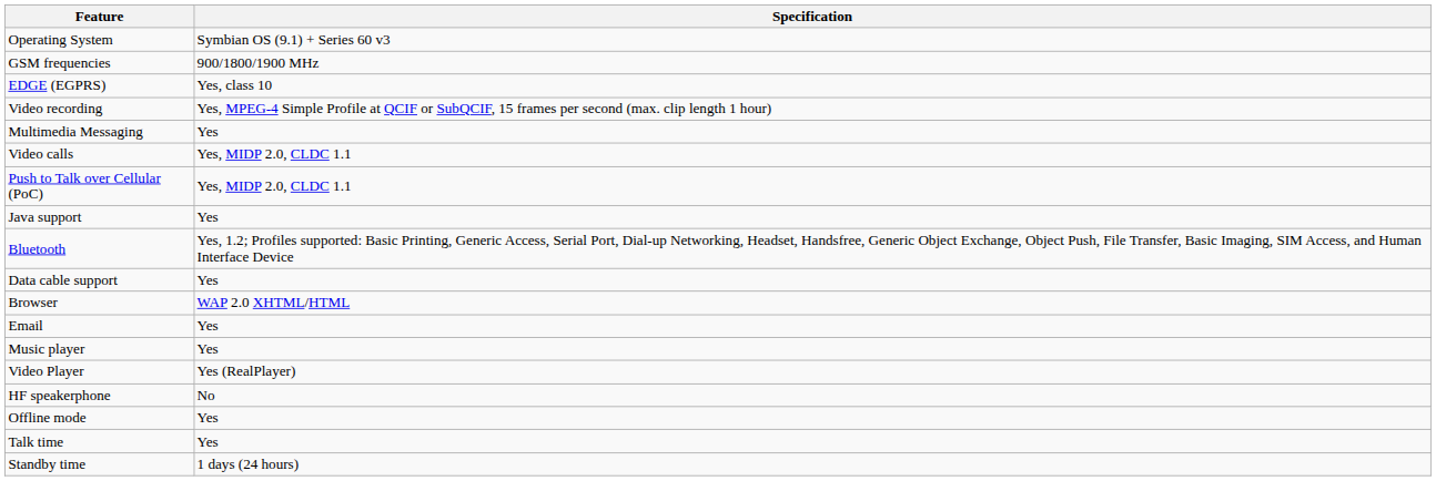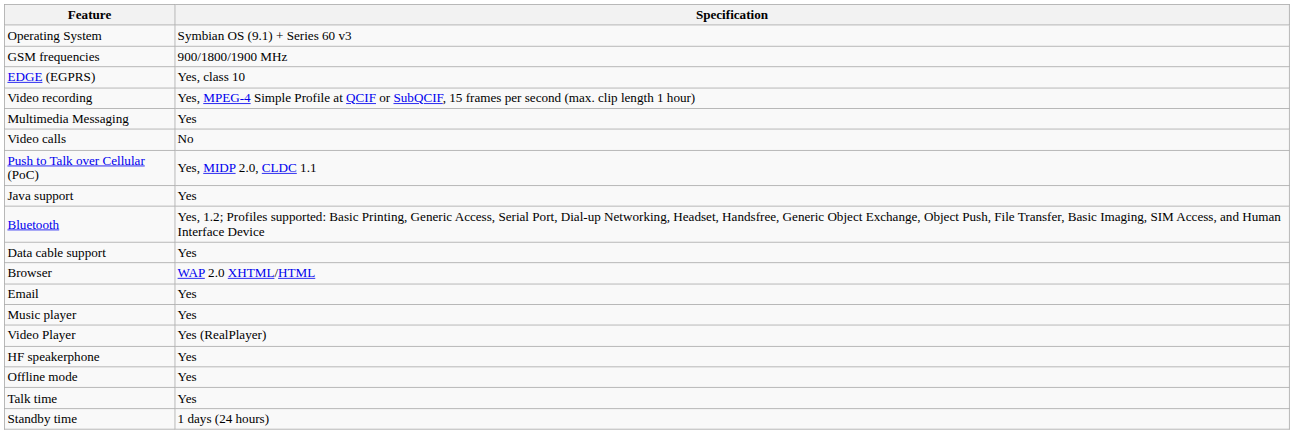Video calls | Specification: Yes, MIDP 2.0, CLDC 1.1 -> No
HF speakerphone | Specification: No -> Yes
